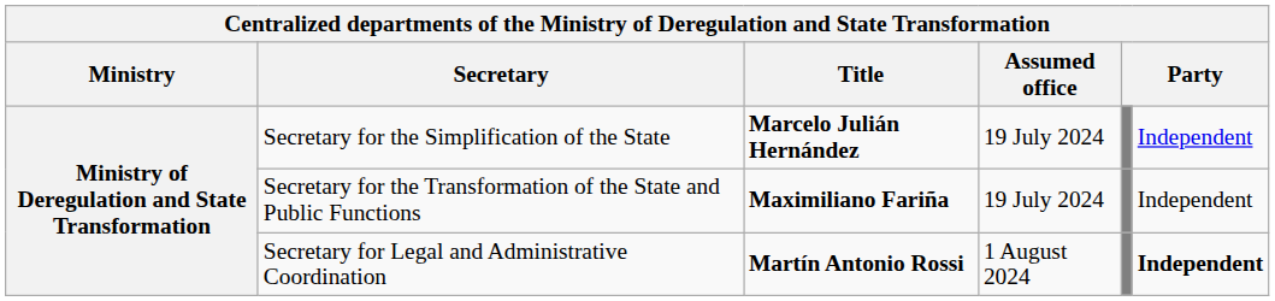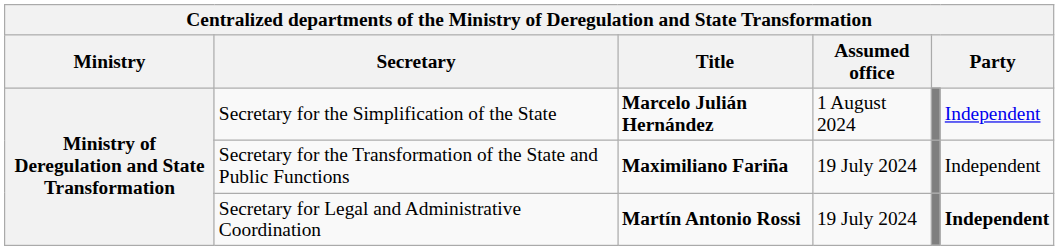Secretary for the Simplification of the State | Assumed office: 19 July 2024 -> 1 August 2024
Secretary for Legal and Administrative Coordination | Assumed office: 1 August 2024 -> 19 July 2024
